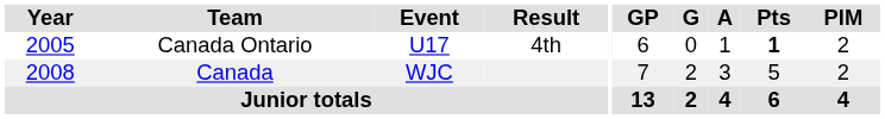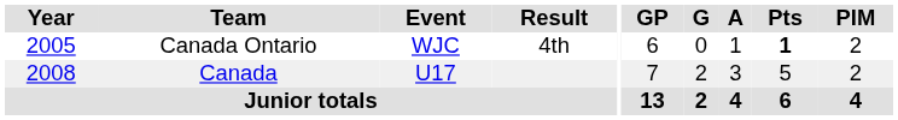Canada Ontario | Event: U17 -> WJC
Canada | Event: WJC -> U17
